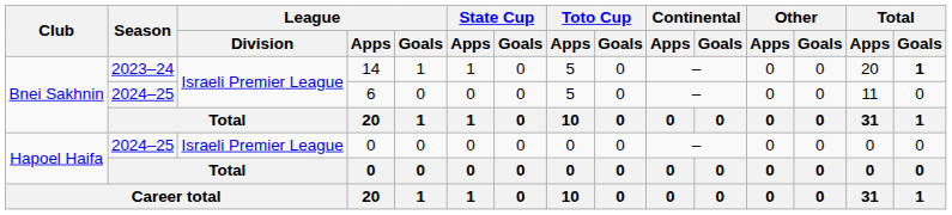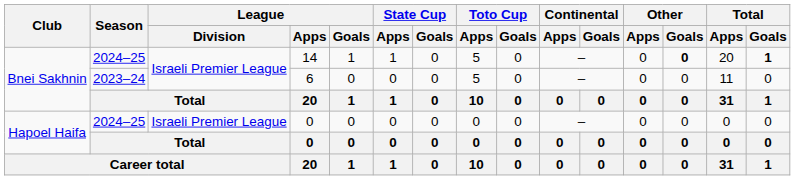14 | Season: 2023–24 -> 2024–25
14 | Other / Goals: normal -> bold
6 | Season: 2024–25 -> 2023–24
